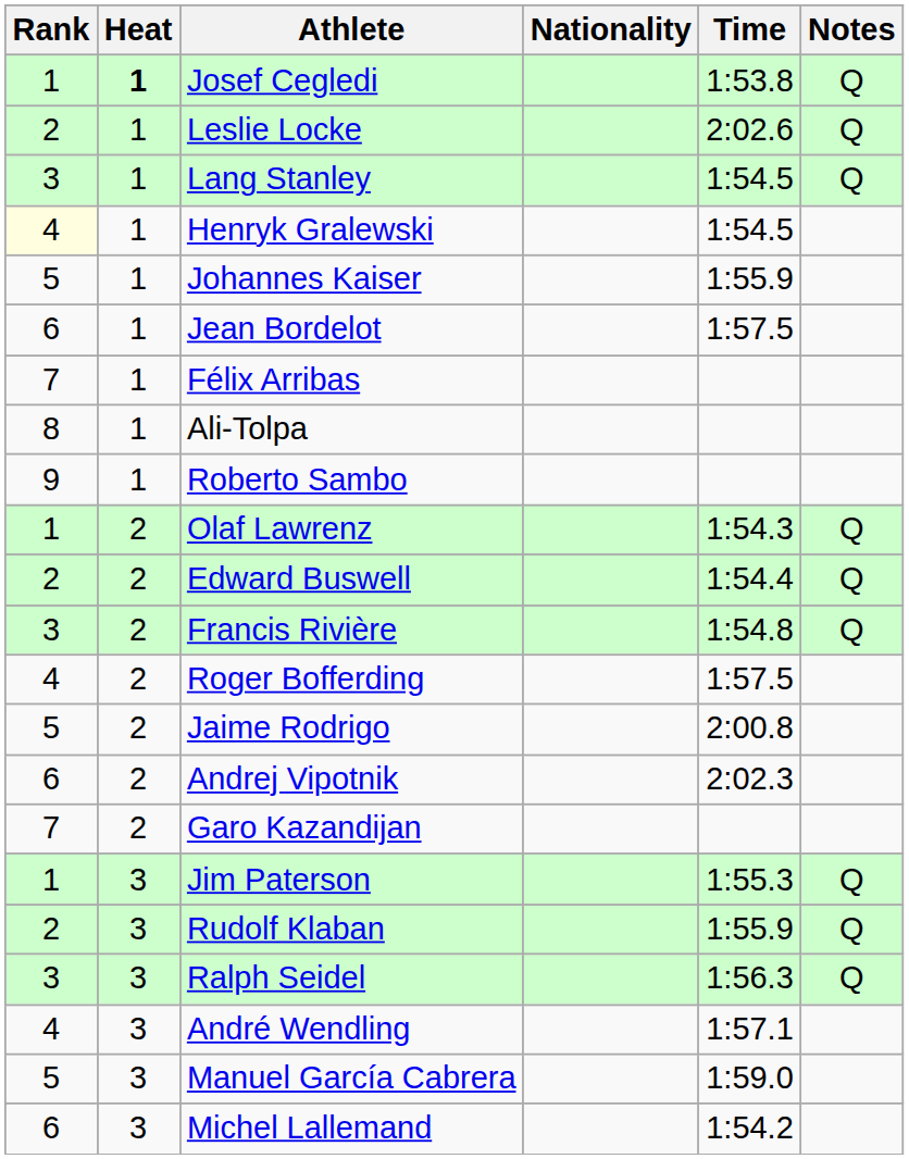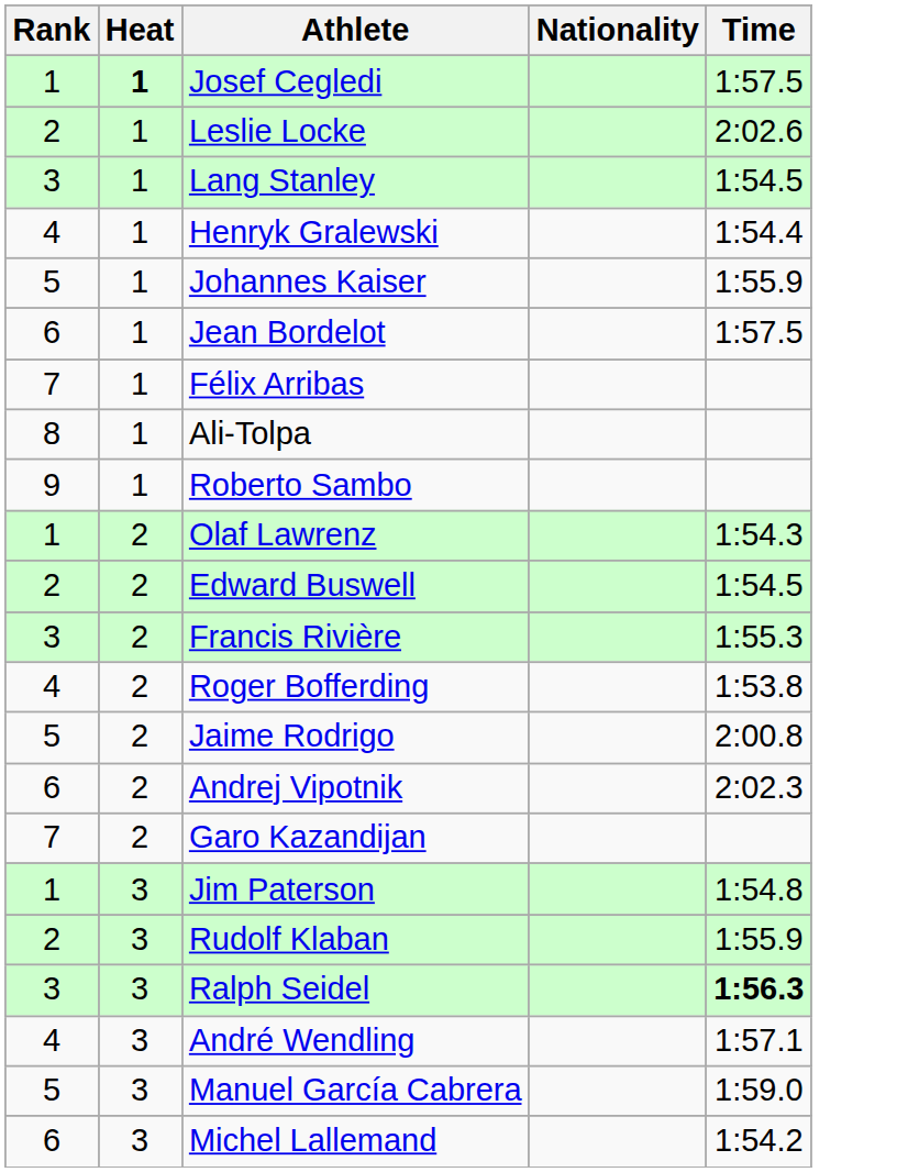- column: Notes | Q | Q | Q | Q | Q | Q | Q | Q | Q
Josef Cegledi | Time: 1:53.8 -> 1:57.5
Henryk Gralewski | Rank: lightyellow background -> no background
Henryk Gralewski | Time: 1:54.5 -> 1:54.4
Edward Buswell | Time: 1:54.4 -> 1:54.5
Francis Rivière | Time: 1:54.8 -> 1:55.3
Roger Bofferding | Time: 1:57.5 -> 1:53.8
Jim Paterson | Time: 1:55.3 -> 1:54.8
Ralph Seidel | Time: normal -> bold
